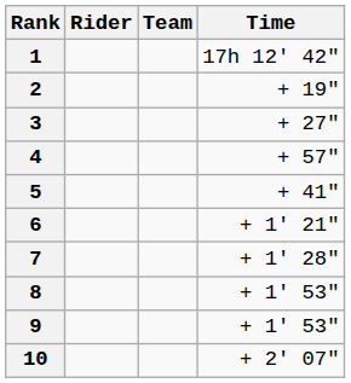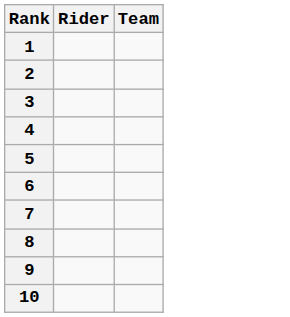- column: Time | 17h 12' 42" | + 19" | + 27" | + 57" | + 41" | + 1' 21" | + 1' 28" | + 1' 53" | + 1' 53" | + 2' 07"
